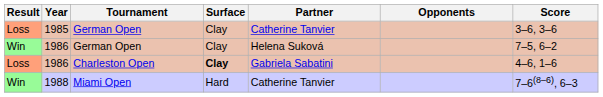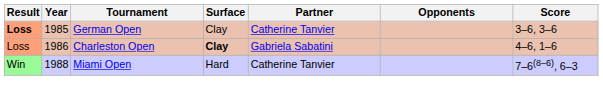1985 | Result: normal -> bold
- row: Win | 1986 | German Open | Clay | Helena Suková | 7–5, 6–2
